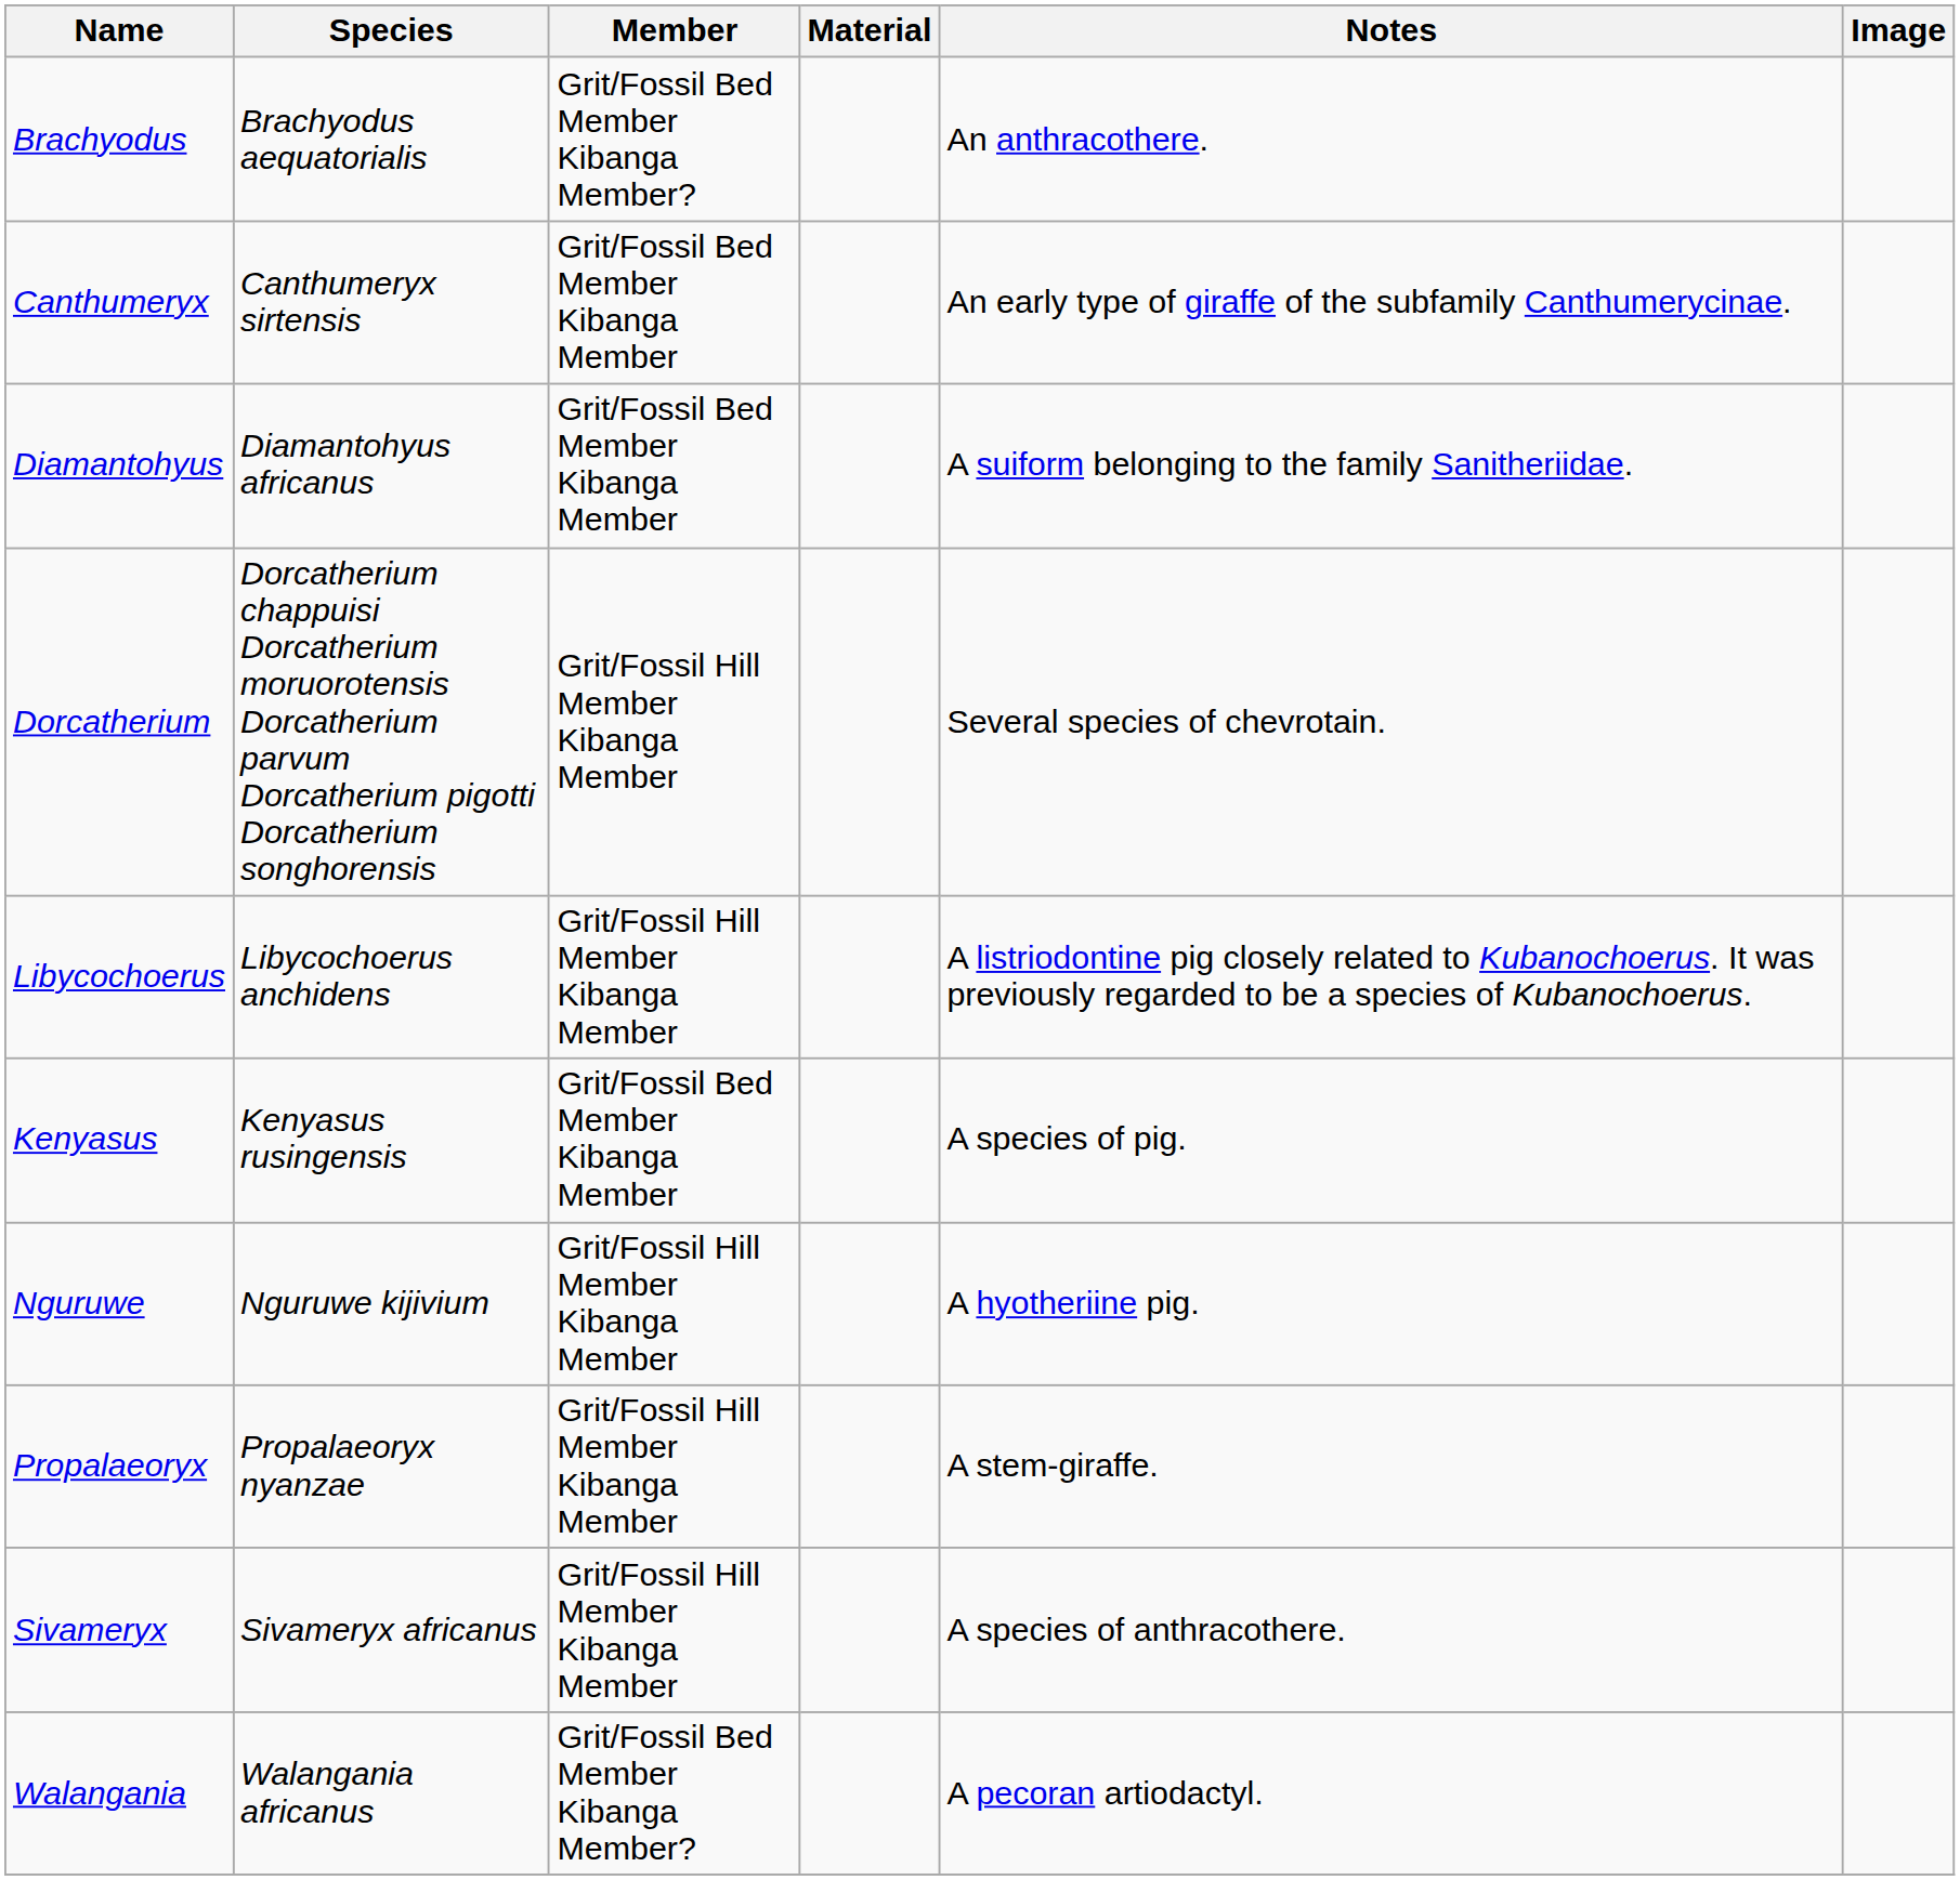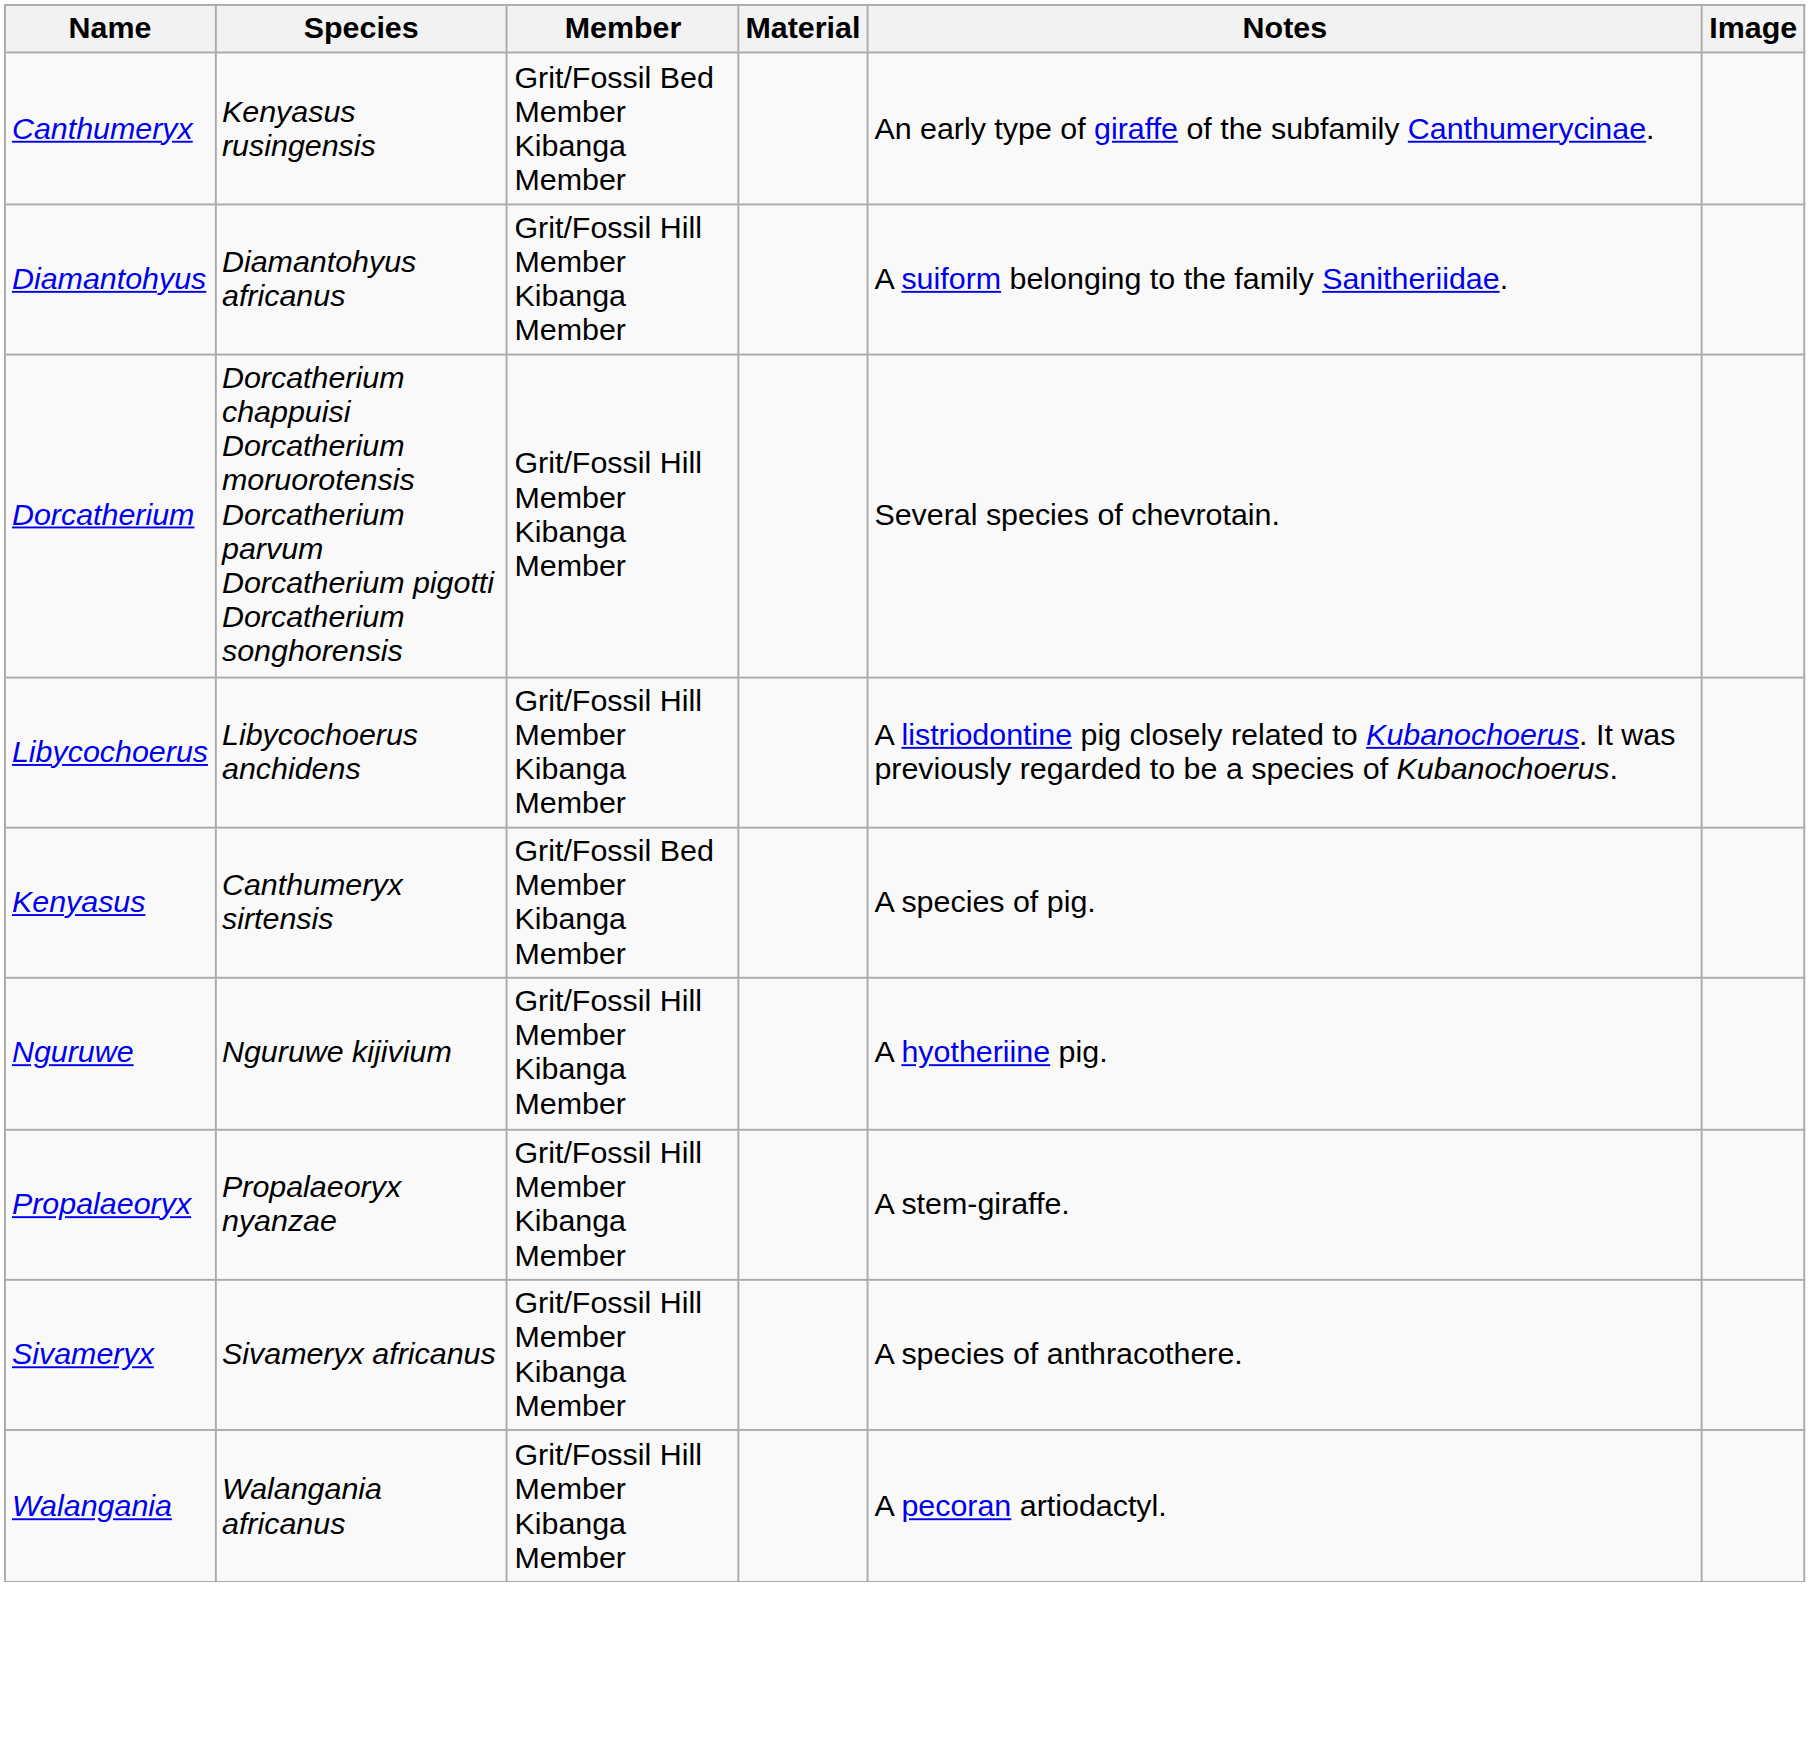- row: Brachyodus | Brachyodus aequatorialis | Grit/Fossil Bed Member Kibanga Member? | An anthracothere.
Canthumeryx | Species: Canthumeryx sirtensis -> Kenyasus rusingensis
Diamantohyus | Member: Grit/Fossil Bed Member Kibanga Member -> Grit/Fossil Hill Member Kibanga Member
Kenyasus | Species: Kenyasus rusingensis -> Canthumeryx sirtensis
Walangania | Member: Grit/Fossil Bed Member Kibanga Member? -> Grit/Fossil Hill Member Kibanga Member
